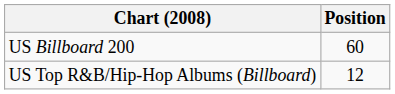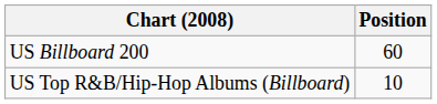US Top R&B/Hip-Hop Albums (Billboard) | Position: 12 -> 10
